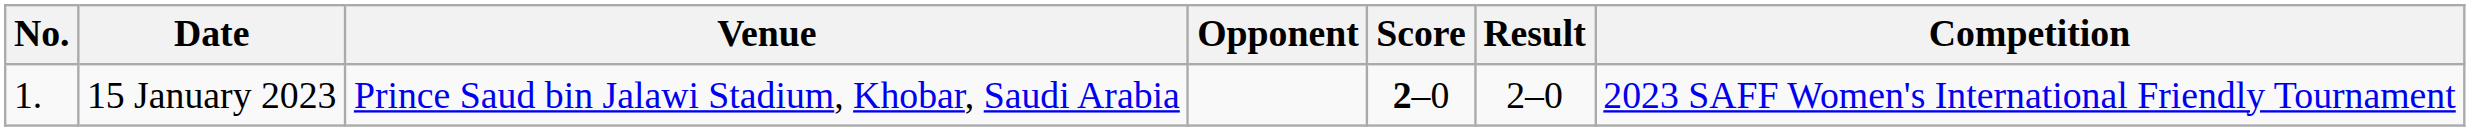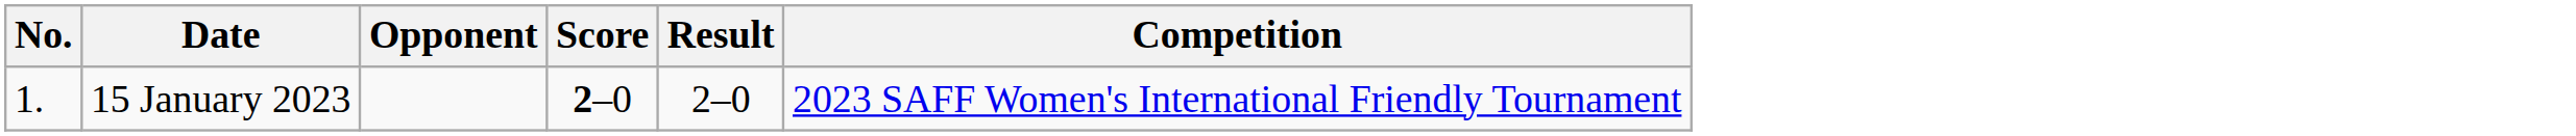- column: Venue | Prince Saud bin Jalawi Stadium, Khobar, Saudi Arabia
